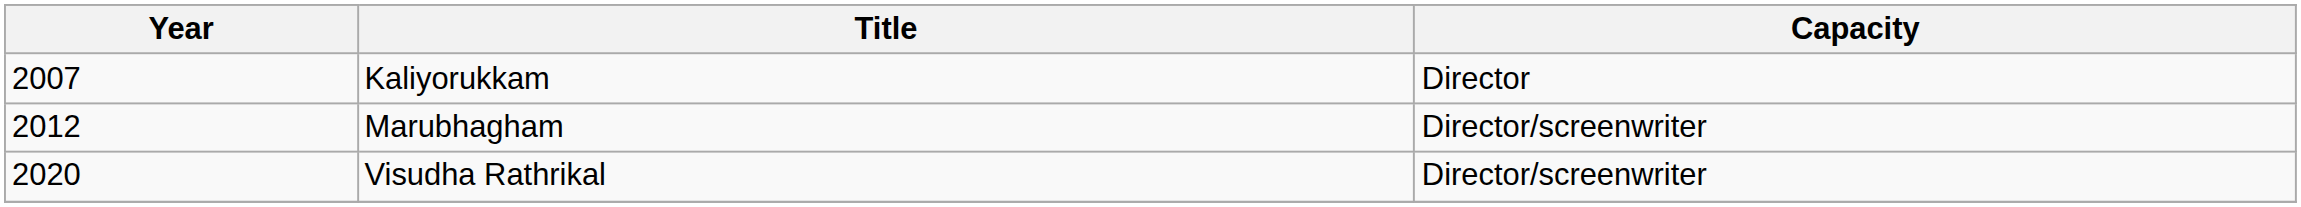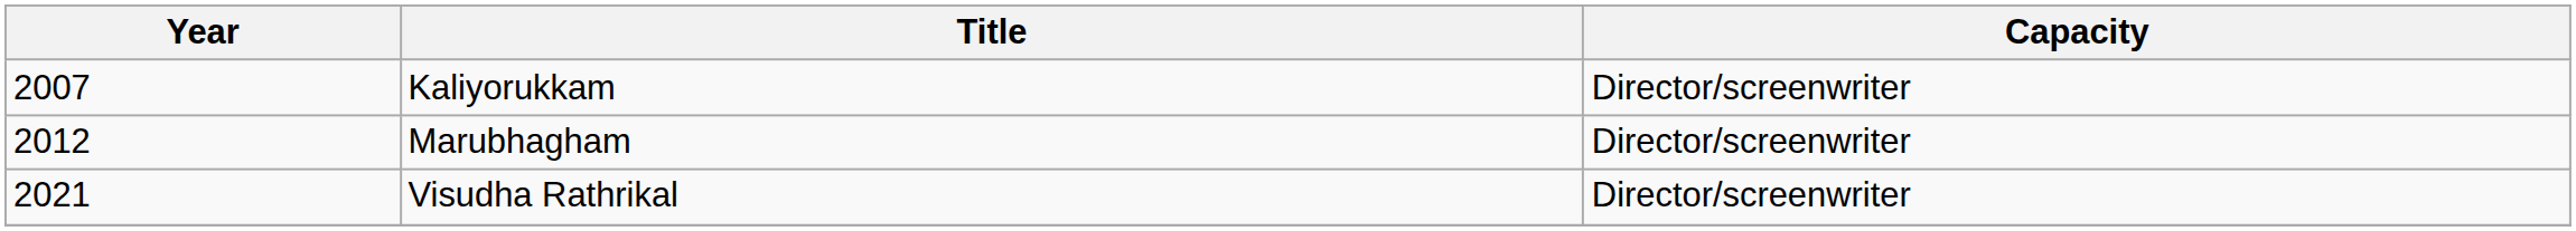Kaliyorukkam | Capacity: Director -> Director/screenwriter
Visudha Rathrikal | Year: 2020 -> 2021
